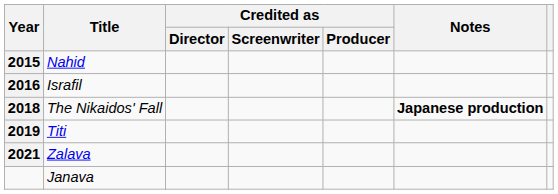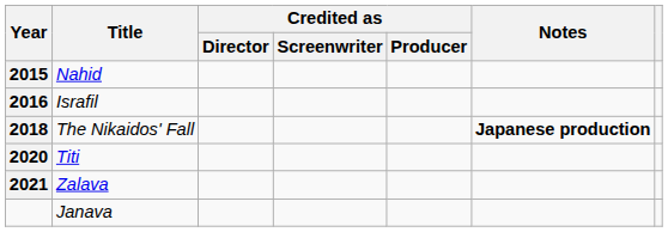Titi | Year: 2019 -> 2020
